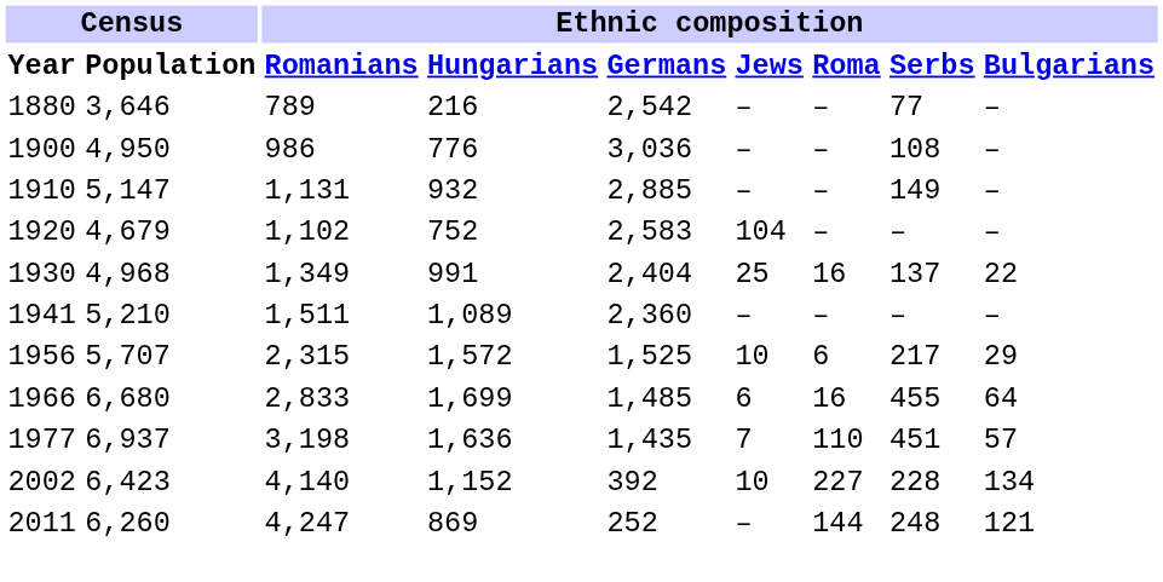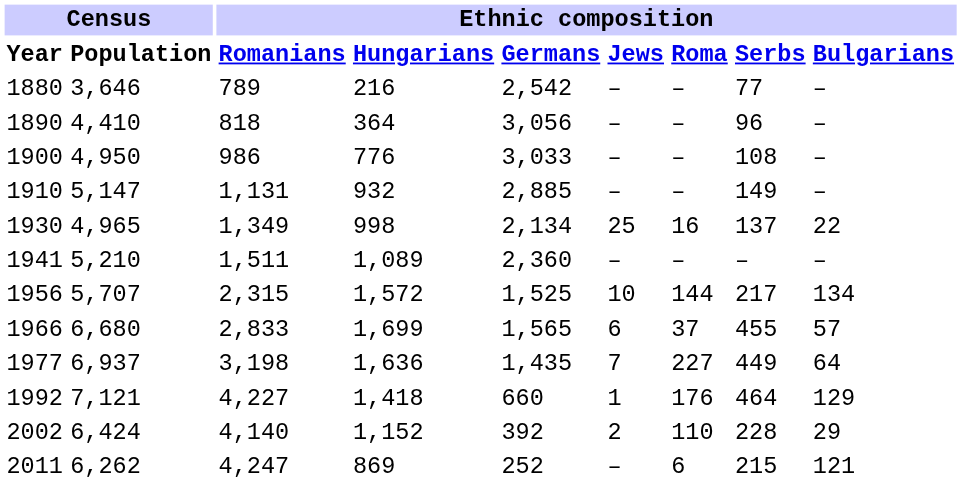+ row: 1890 | 4,410 | 818 | 364 | 3,056 | – | – | 96 | –
1900 | Ethnic composition / Germans: 3,036 -> 3,033
- row: 1920 | 4,679 | 1,102 | 752 | 2,583 | 104 | – | – | –
1930 | Census / Population: 4,968 -> 4,965
1930 | Ethnic composition / Hungarians: 991 -> 998
1930 | Ethnic composition / Germans: 2,404 -> 2,134
1956 | Ethnic composition / Roma: 6 -> 144
1956 | Ethnic composition / Bulgarians: 29 -> 134
1966 | Ethnic composition / Germans: 1,485 -> 1,565
1966 | Ethnic composition / Roma: 16 -> 37
1966 | Ethnic composition / Bulgarians: 64 -> 57
1977 | Ethnic composition / Roma: 110 -> 227
1977 | Ethnic composition / Serbs: 451 -> 449
1977 | Ethnic composition / Bulgarians: 57 -> 64
+ row: 1992 | 7,121 | 4,227 | 1,418 | 660 | 1 | 176 | 464 | 129
2002 | Census / Population: 6,423 -> 6,424
2002 | Ethnic composition / Jews: 10 -> 2
2002 | Ethnic composition / Roma: 227 -> 110
2002 | Ethnic composition / Bulgarians: 134 -> 29
2011 | Census / Population: 6,260 -> 6,262
2011 | Ethnic composition / Roma: 144 -> 6
2011 | Ethnic composition / Serbs: 248 -> 215
